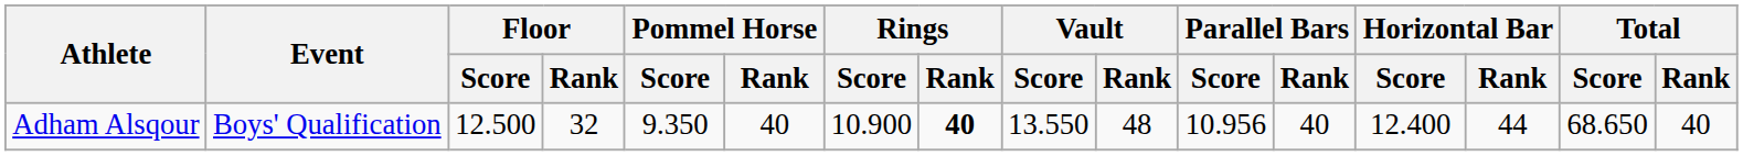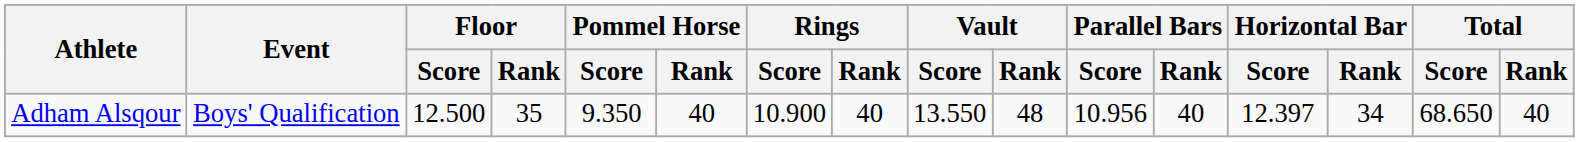Adham Alsqour | Floor / Rank: 32 -> 35
Adham Alsqour | Rings / Rank: bold -> normal
Adham Alsqour | Horizontal Bar / Score: 12.400 -> 12.397
Adham Alsqour | Horizontal Bar / Rank: 44 -> 34
